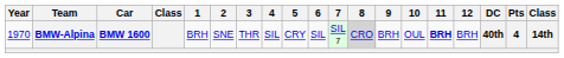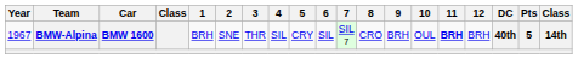BMW-Alpina | Year: 1970 -> 1967
BMW-Alpina | 8: lightgrey background -> no background
BMW-Alpina | Pts: 4 -> 5
